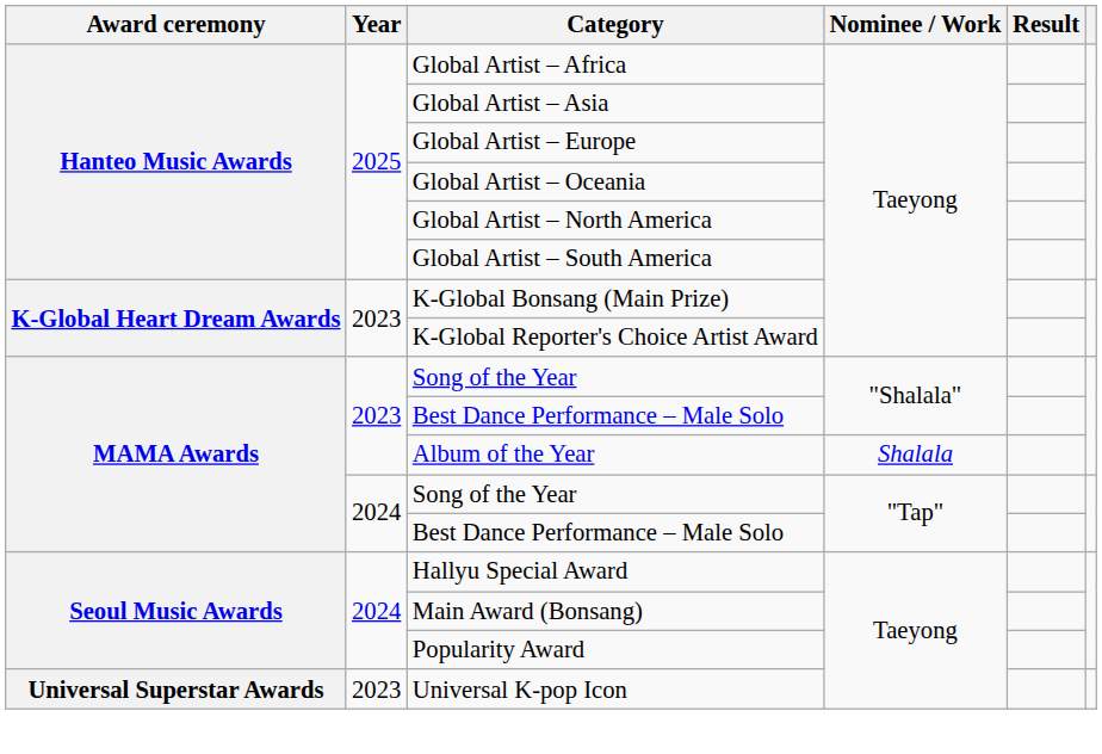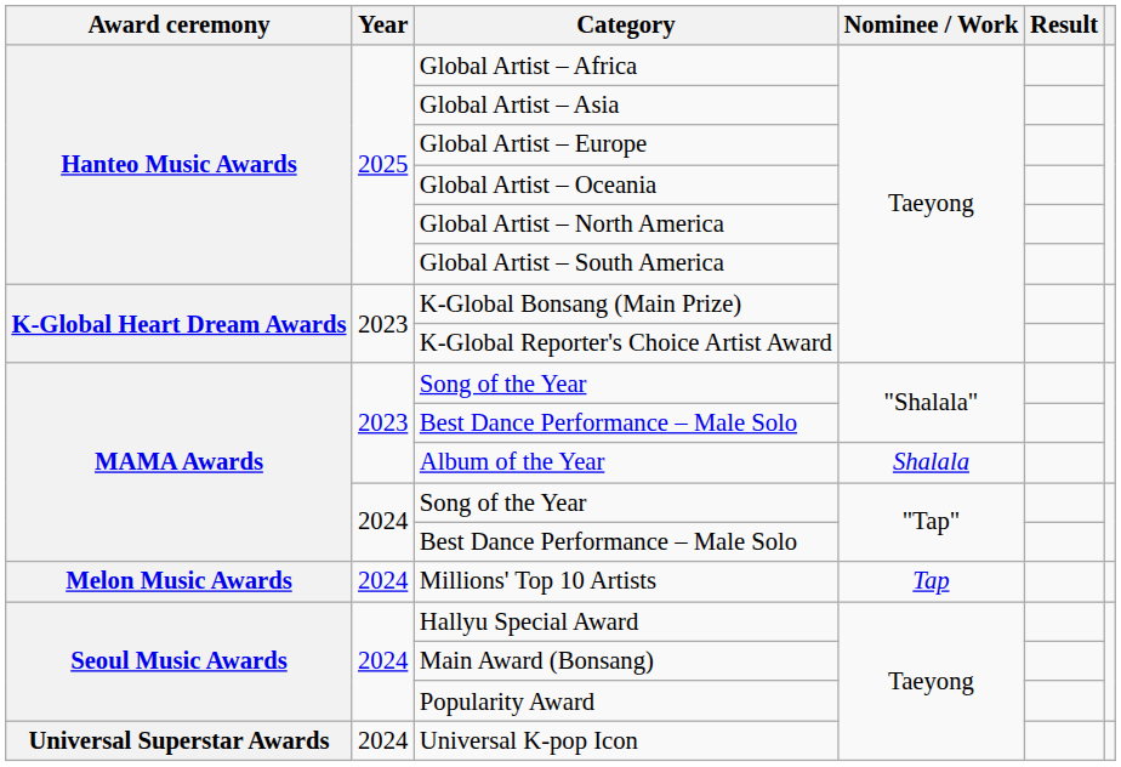+ row: Melon Music Awards | 2024 | Millions' Top 10 Artists | Tap
Universal K-pop Icon | Year: 2023 -> 2024
